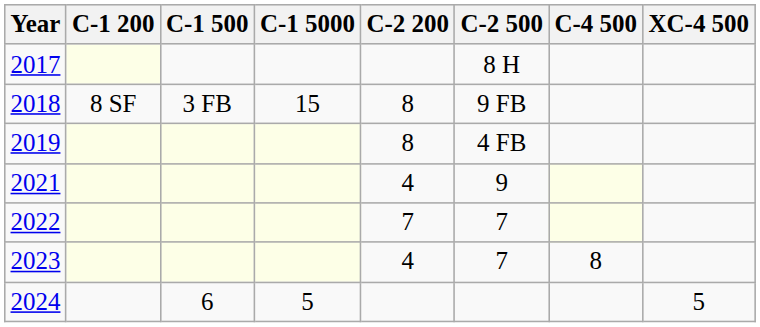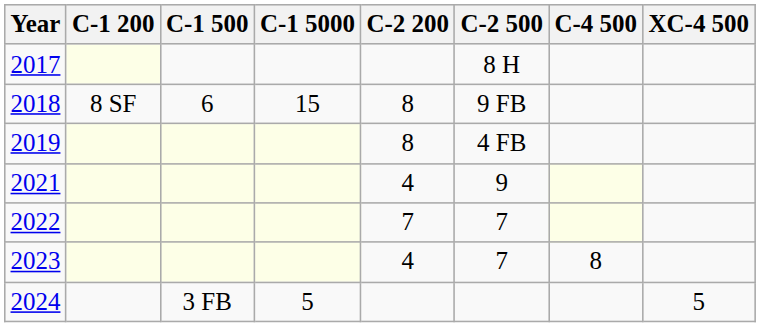2018 | C-1 500: 3 FB -> 6
2024 | C-1 500: 6 -> 3 FB
